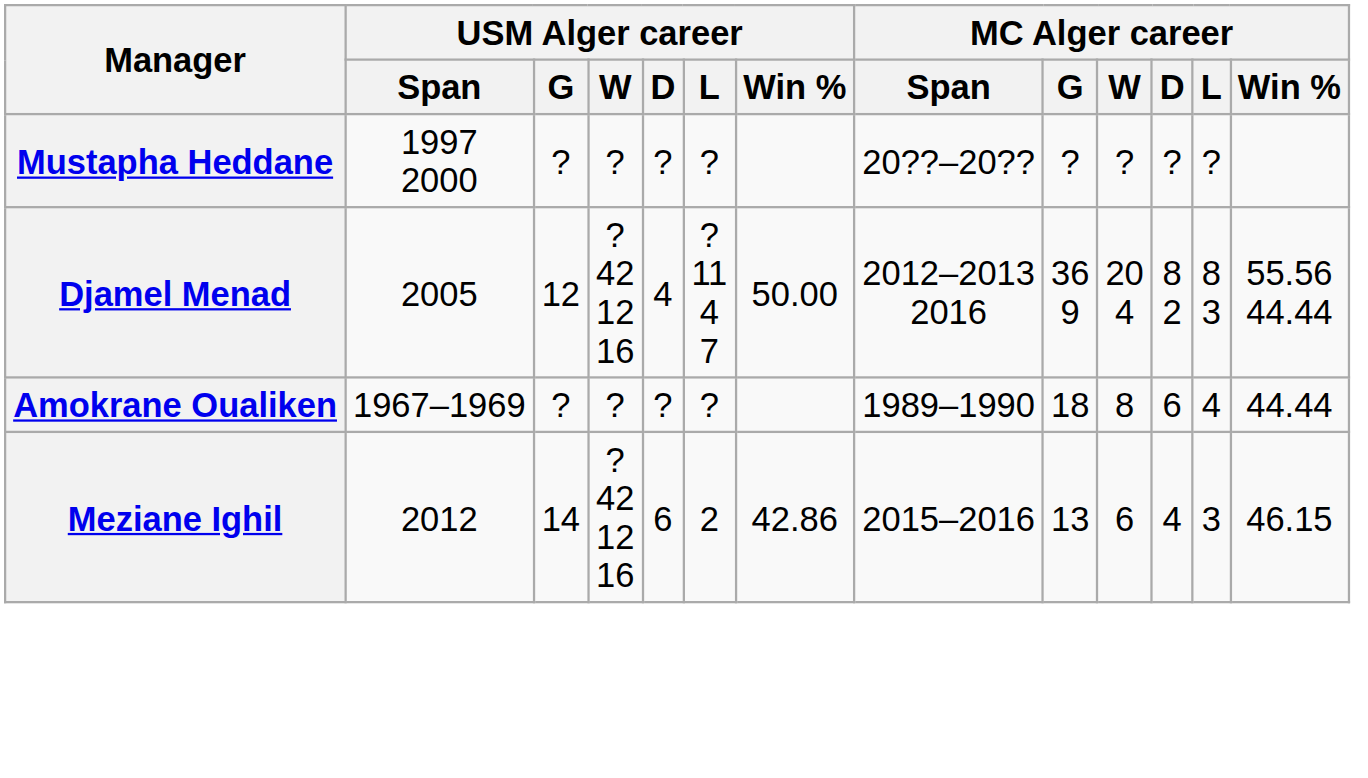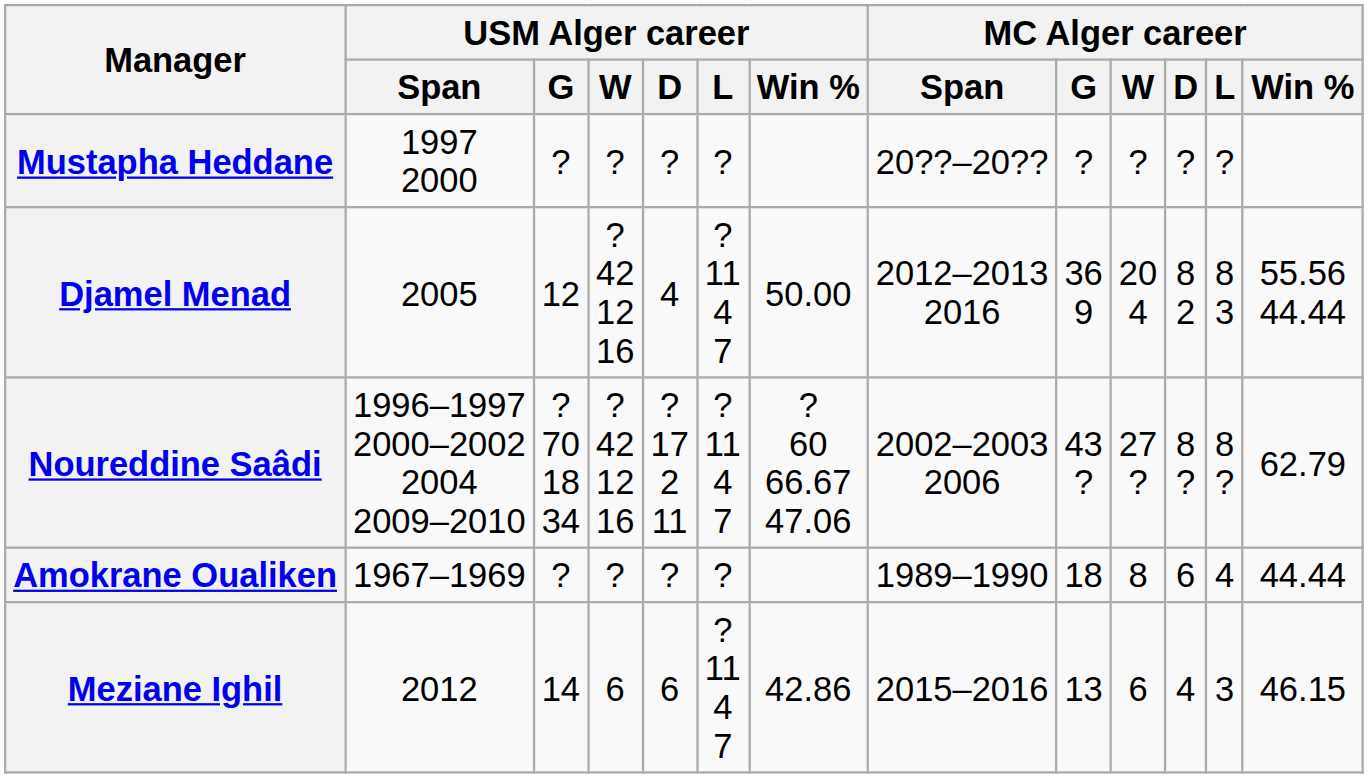+ row: Noureddine Saâdi | 1996–1997 2000–2002 2004 2009–2010 | ? 70 18 34 | ? 42 12 16 | ? 17 2 11 | ? 11 4 7 | ? 60 66.67 47.06 | 2002–2003 2006 | 43 ? | 27 ? | 8 ? | 8 ? | 62.79
Meziane Ighil | USM Alger career / W: ? 42 12 16 -> 6
Meziane Ighil | USM Alger career / L: 2 -> ? 11 4 7
